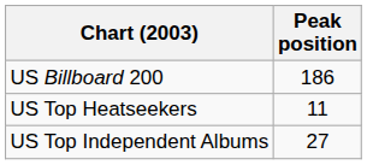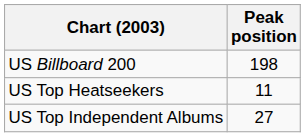US Billboard 200 | Peak position: 186 -> 198
